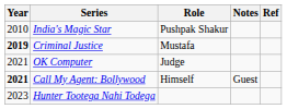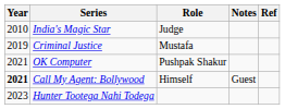India's Magic Star | Role: Pushpak Shakur -> Judge
Criminal Justice | Year: bold -> normal
OK Computer | Role: Judge -> Pushpak Shakur
